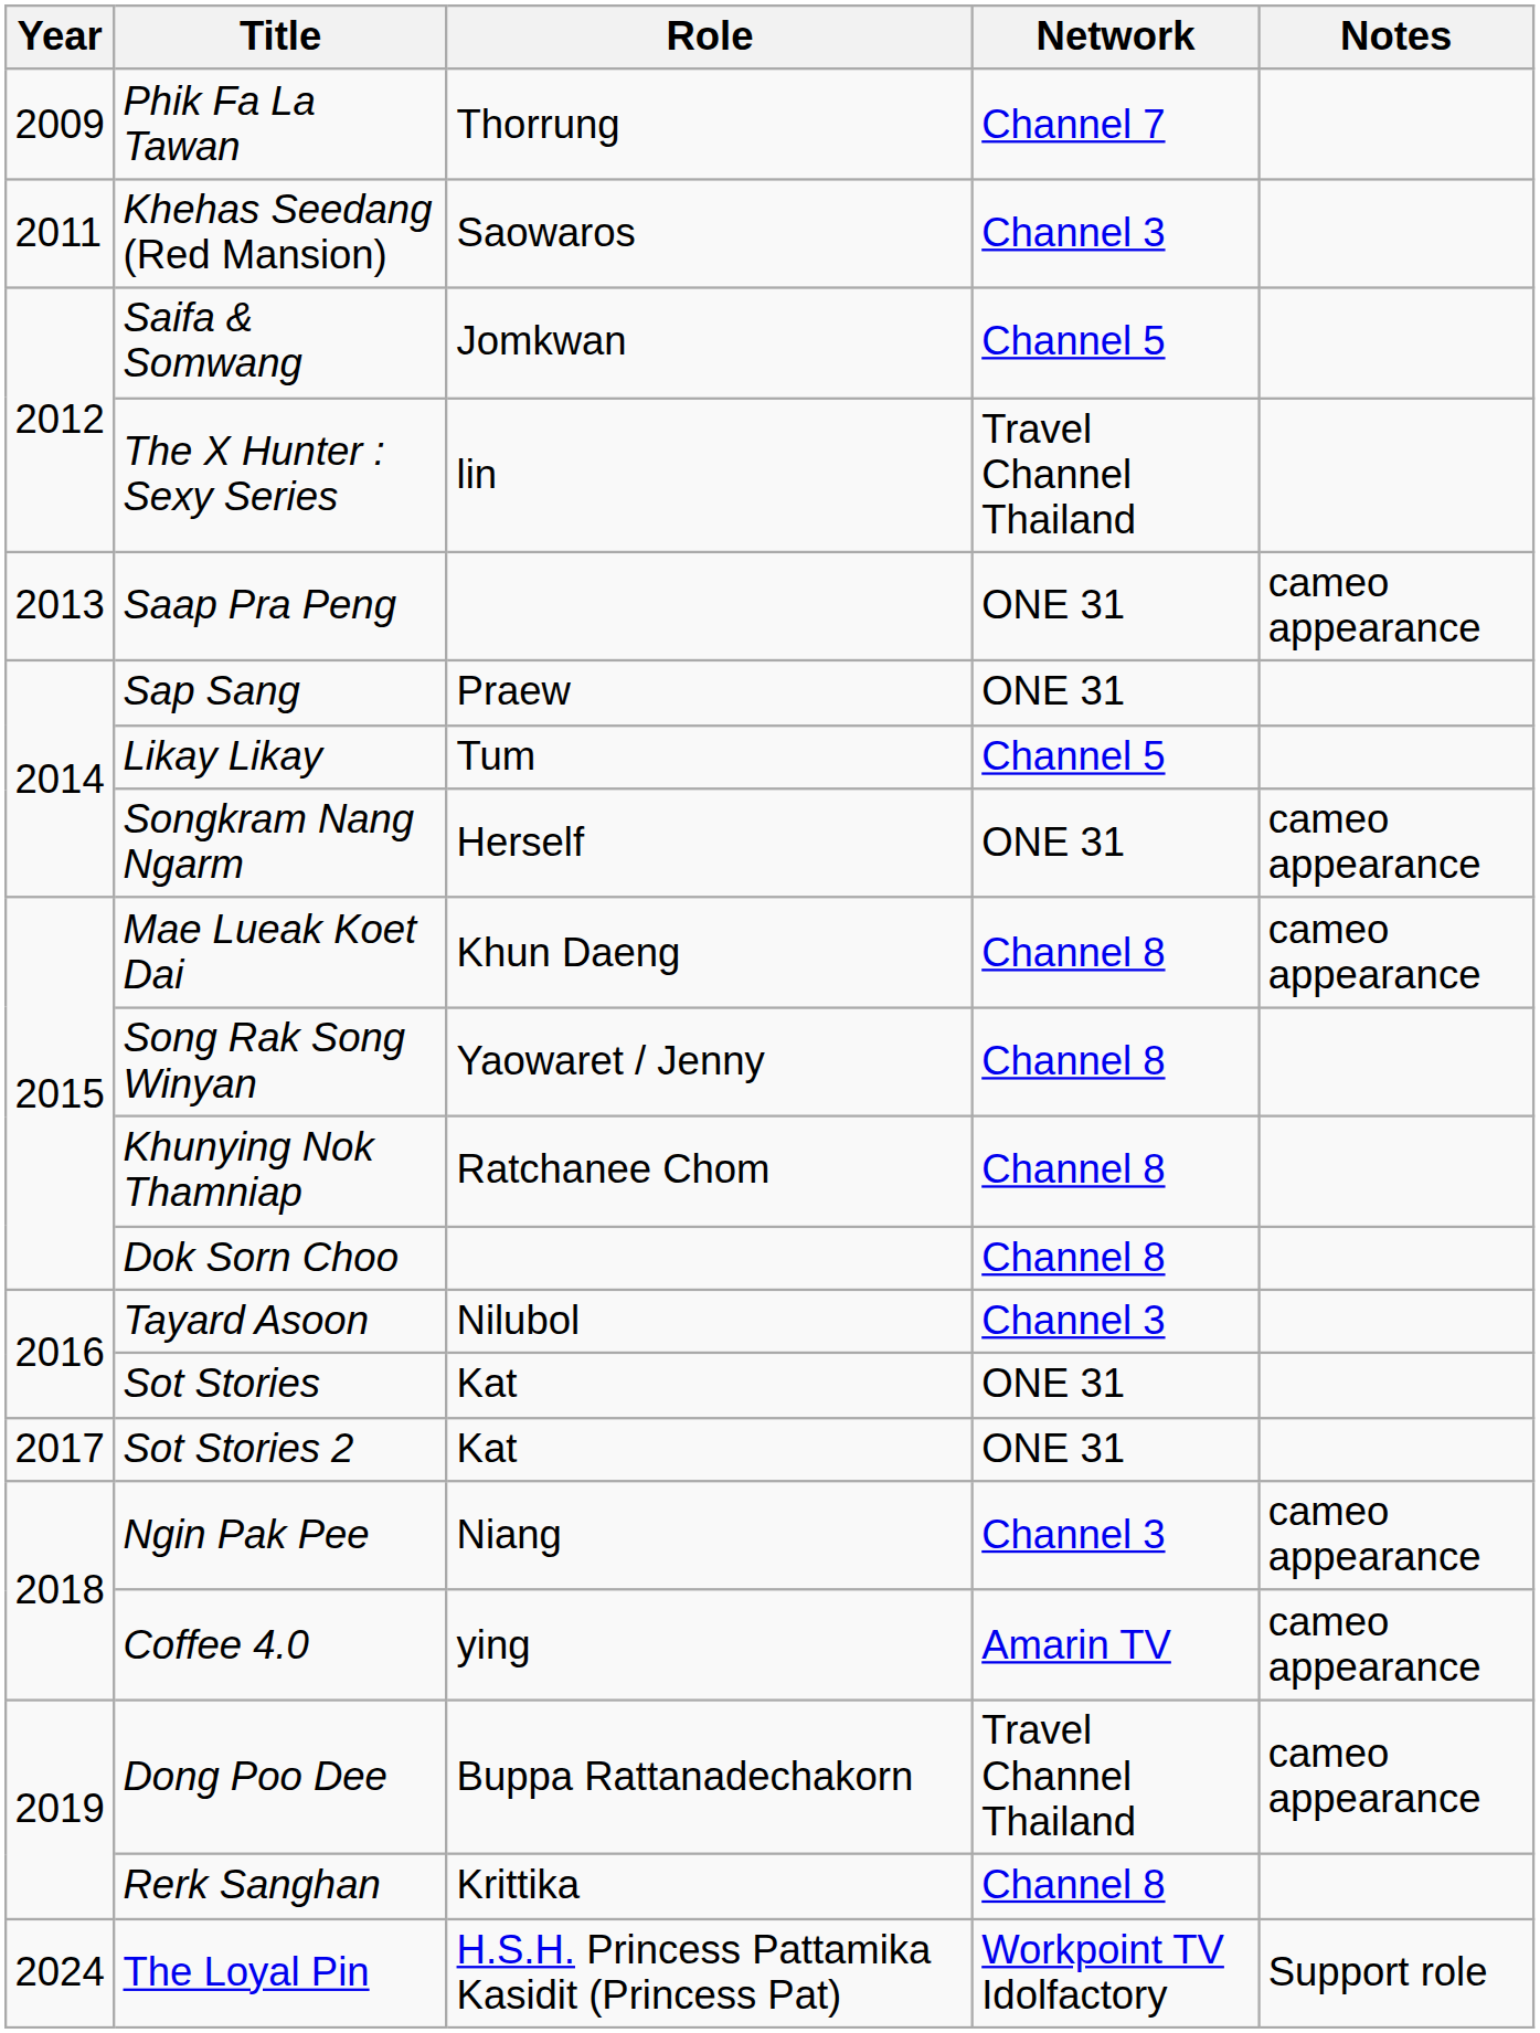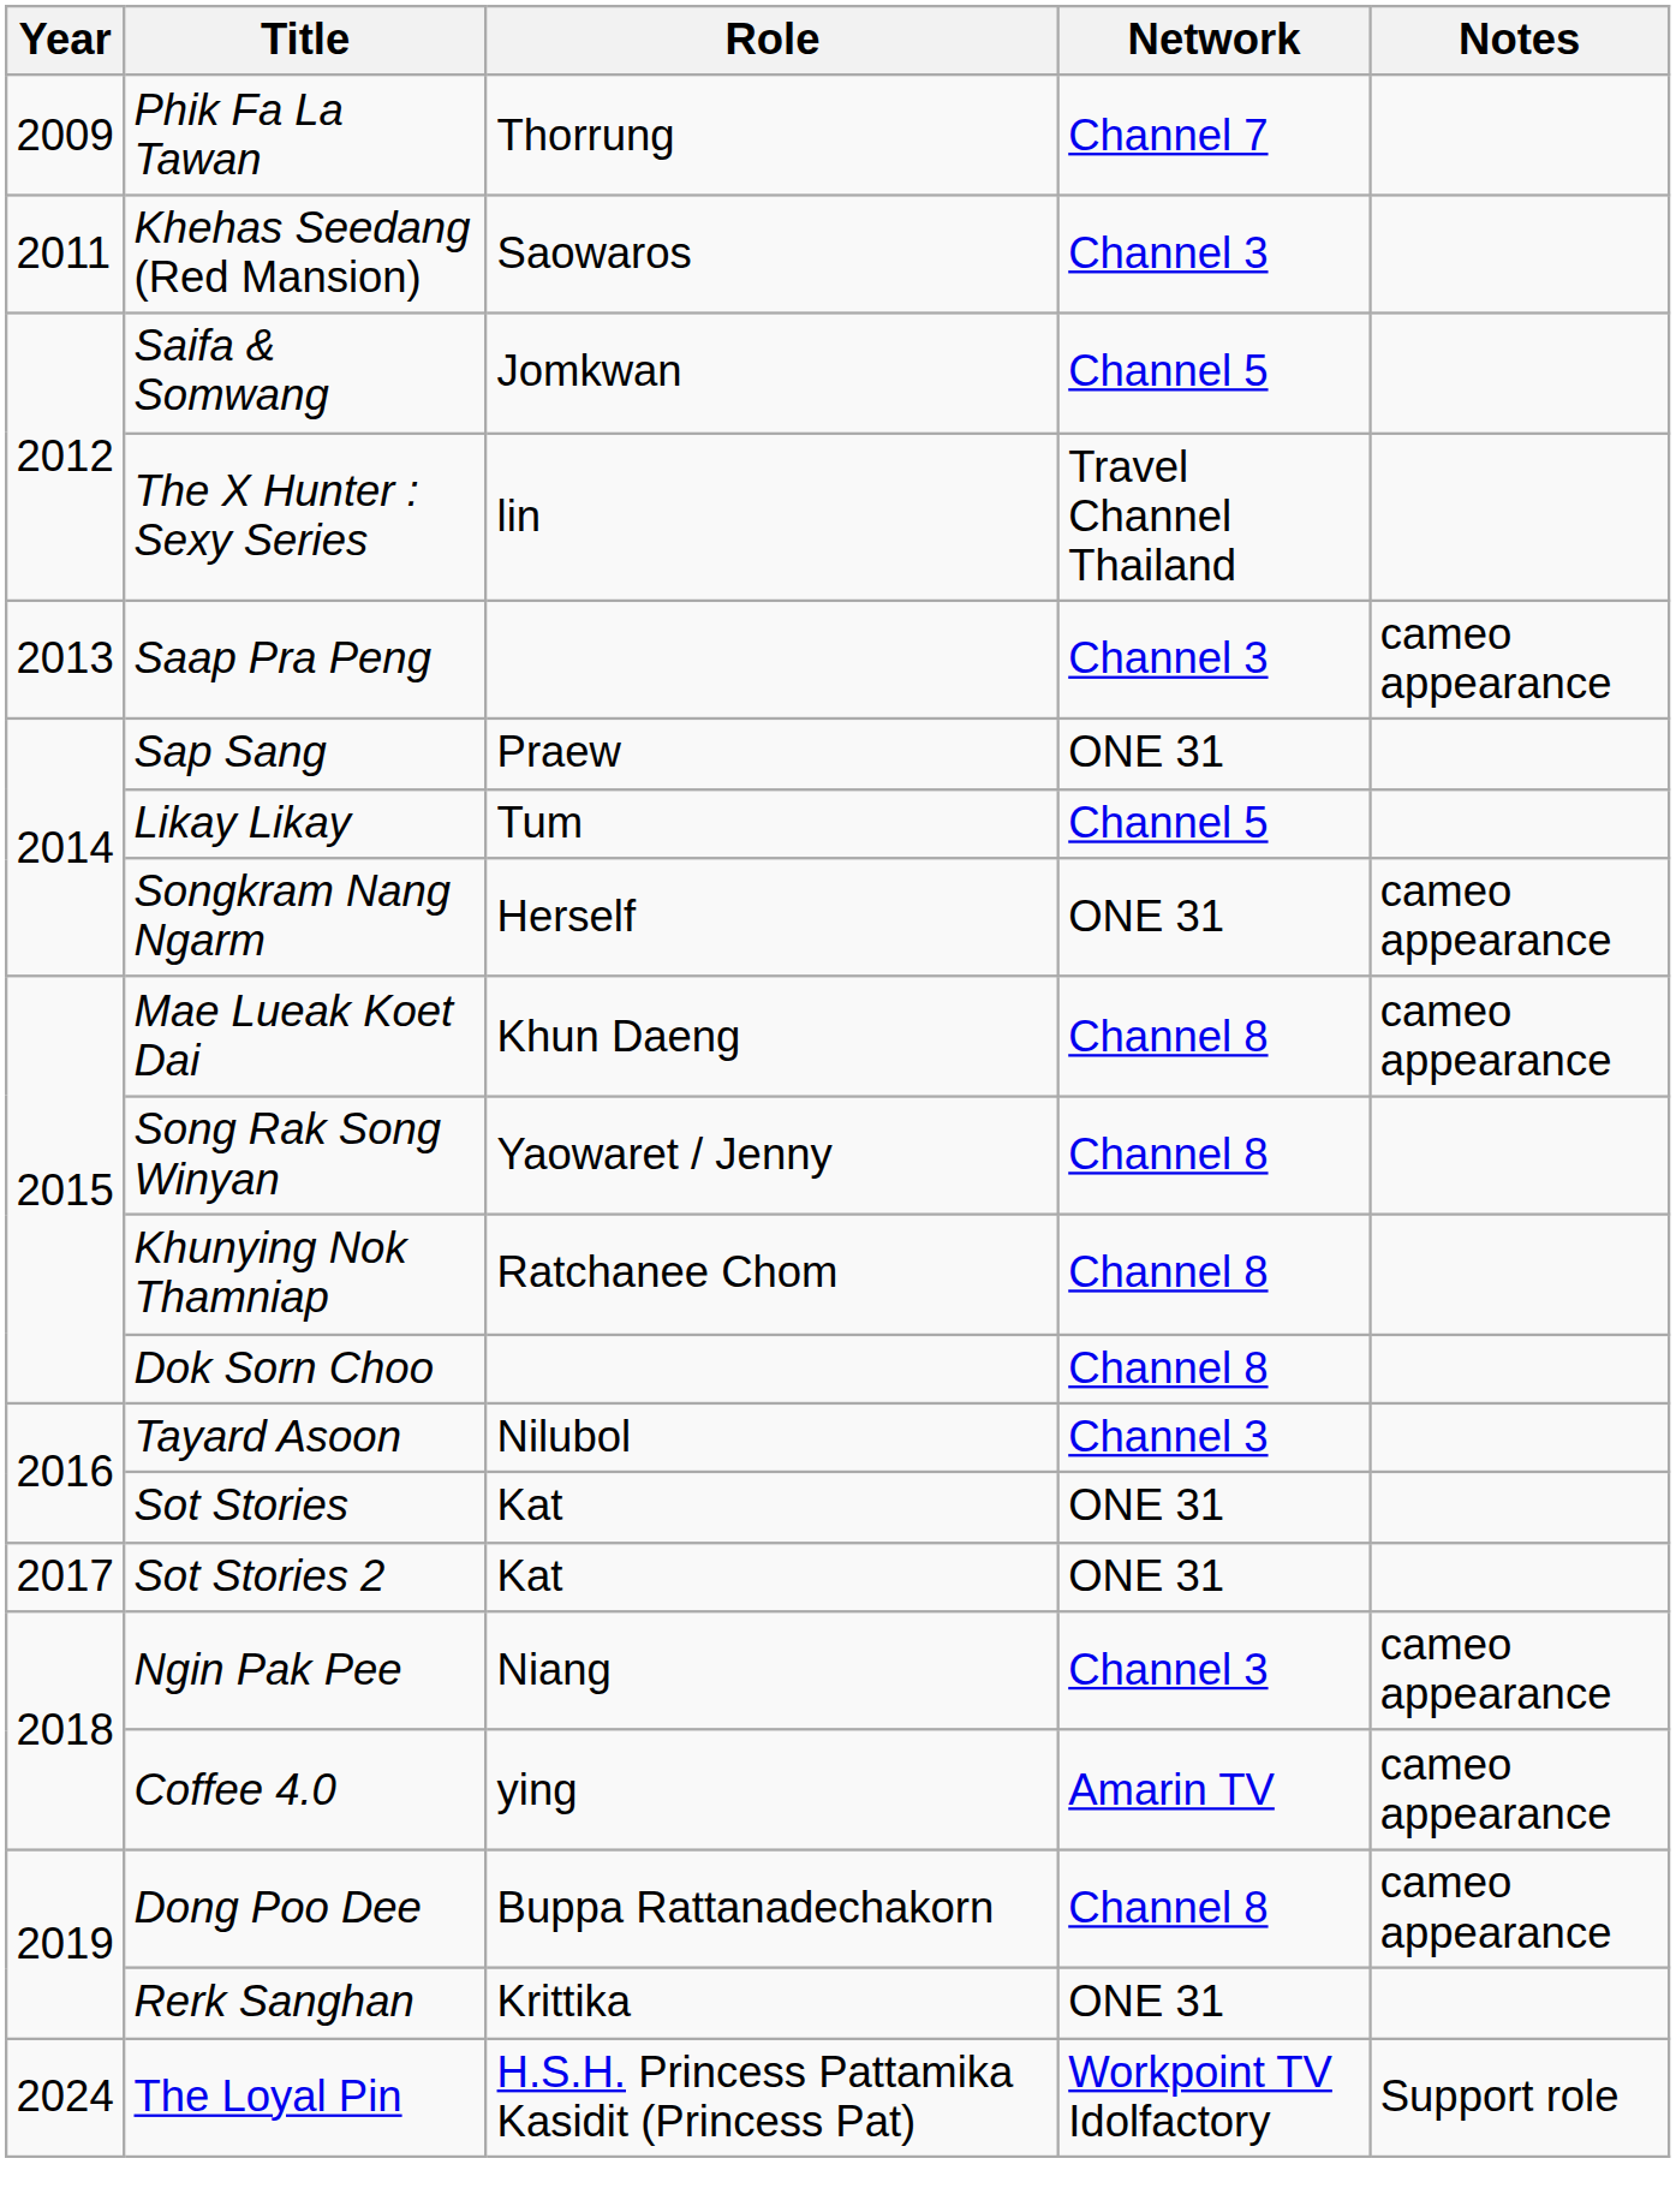Saap Pra Peng | Network: ONE 31 -> Channel 3
Dong Poo Dee | Network: Travel Channel Thailand -> Channel 8
Rerk Sanghan | Network: Channel 8 -> ONE 31
